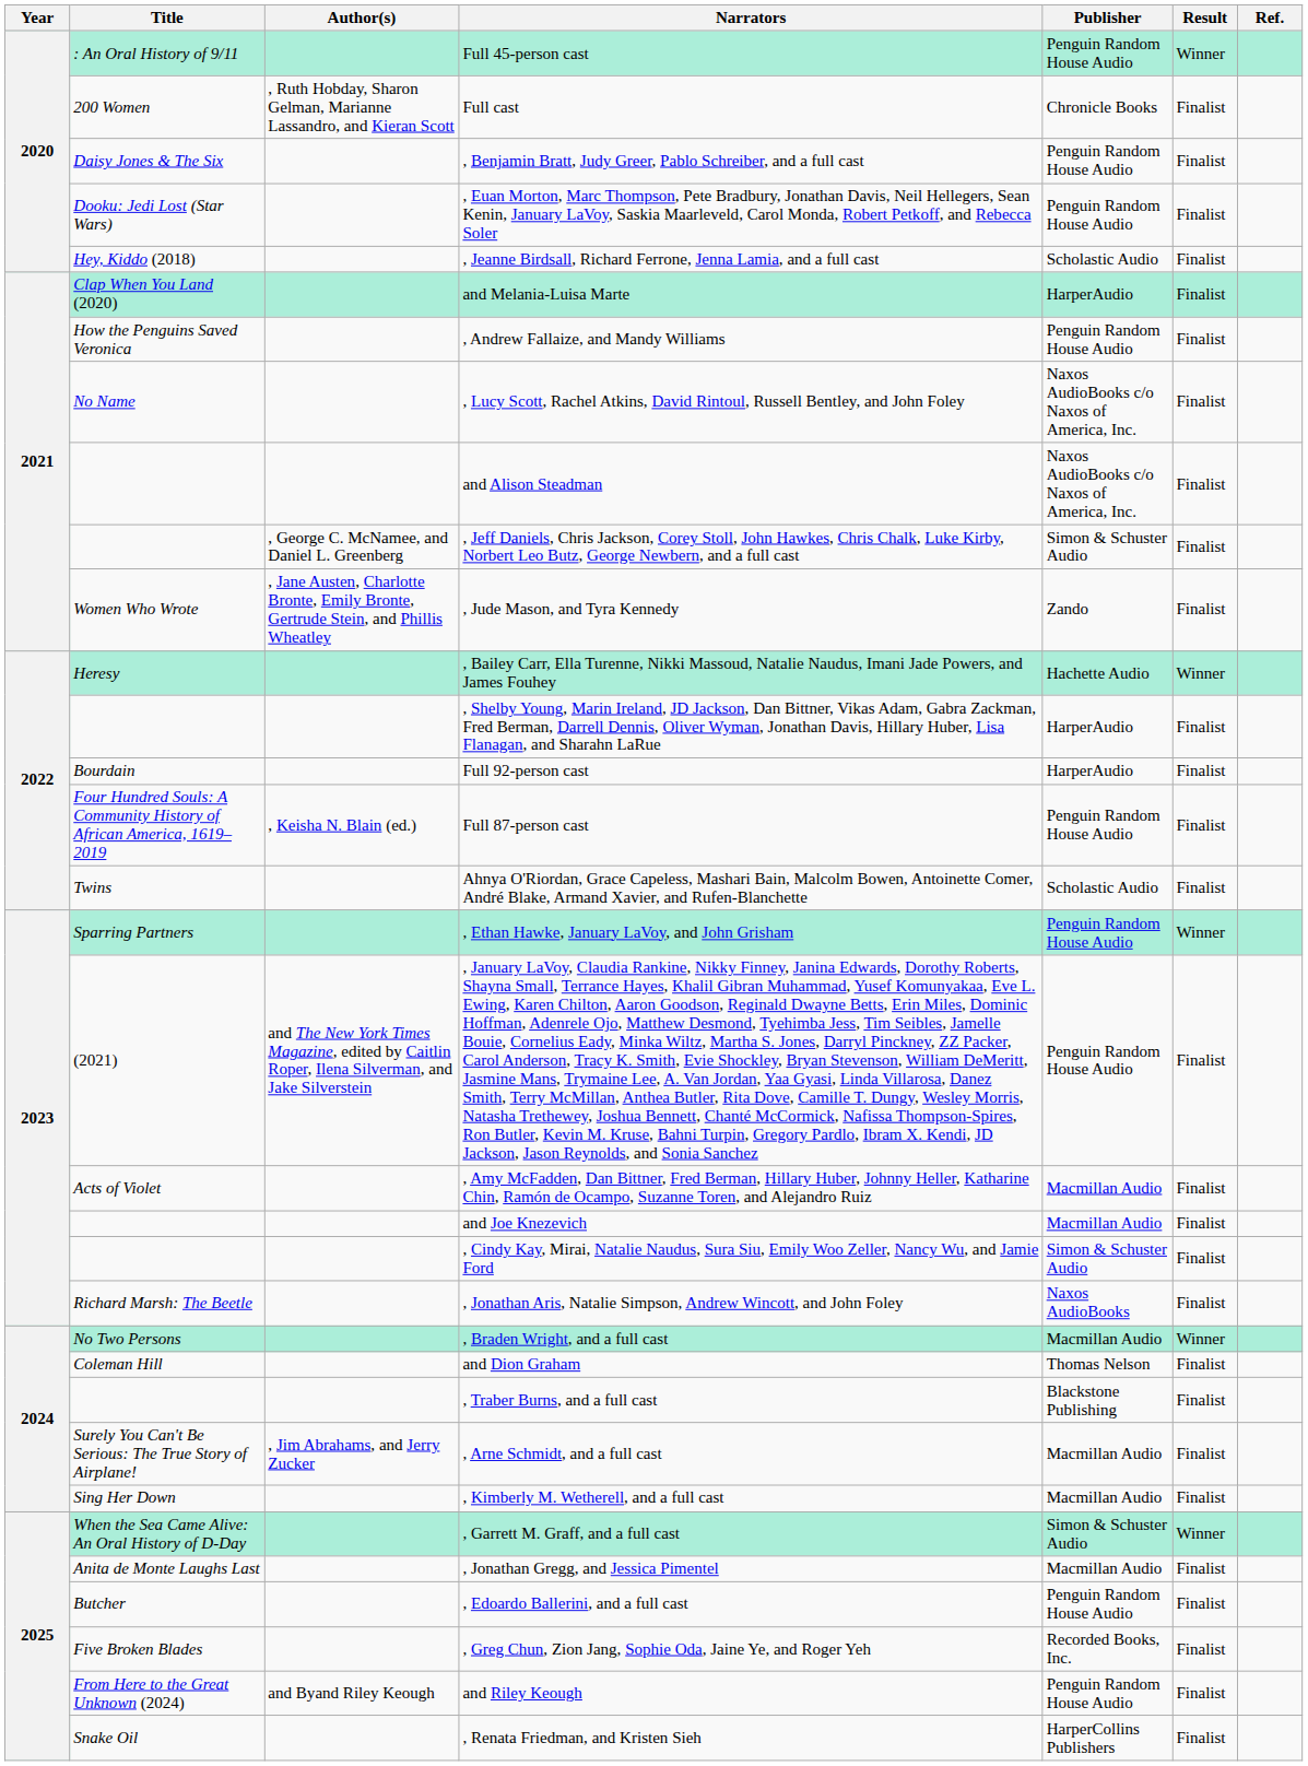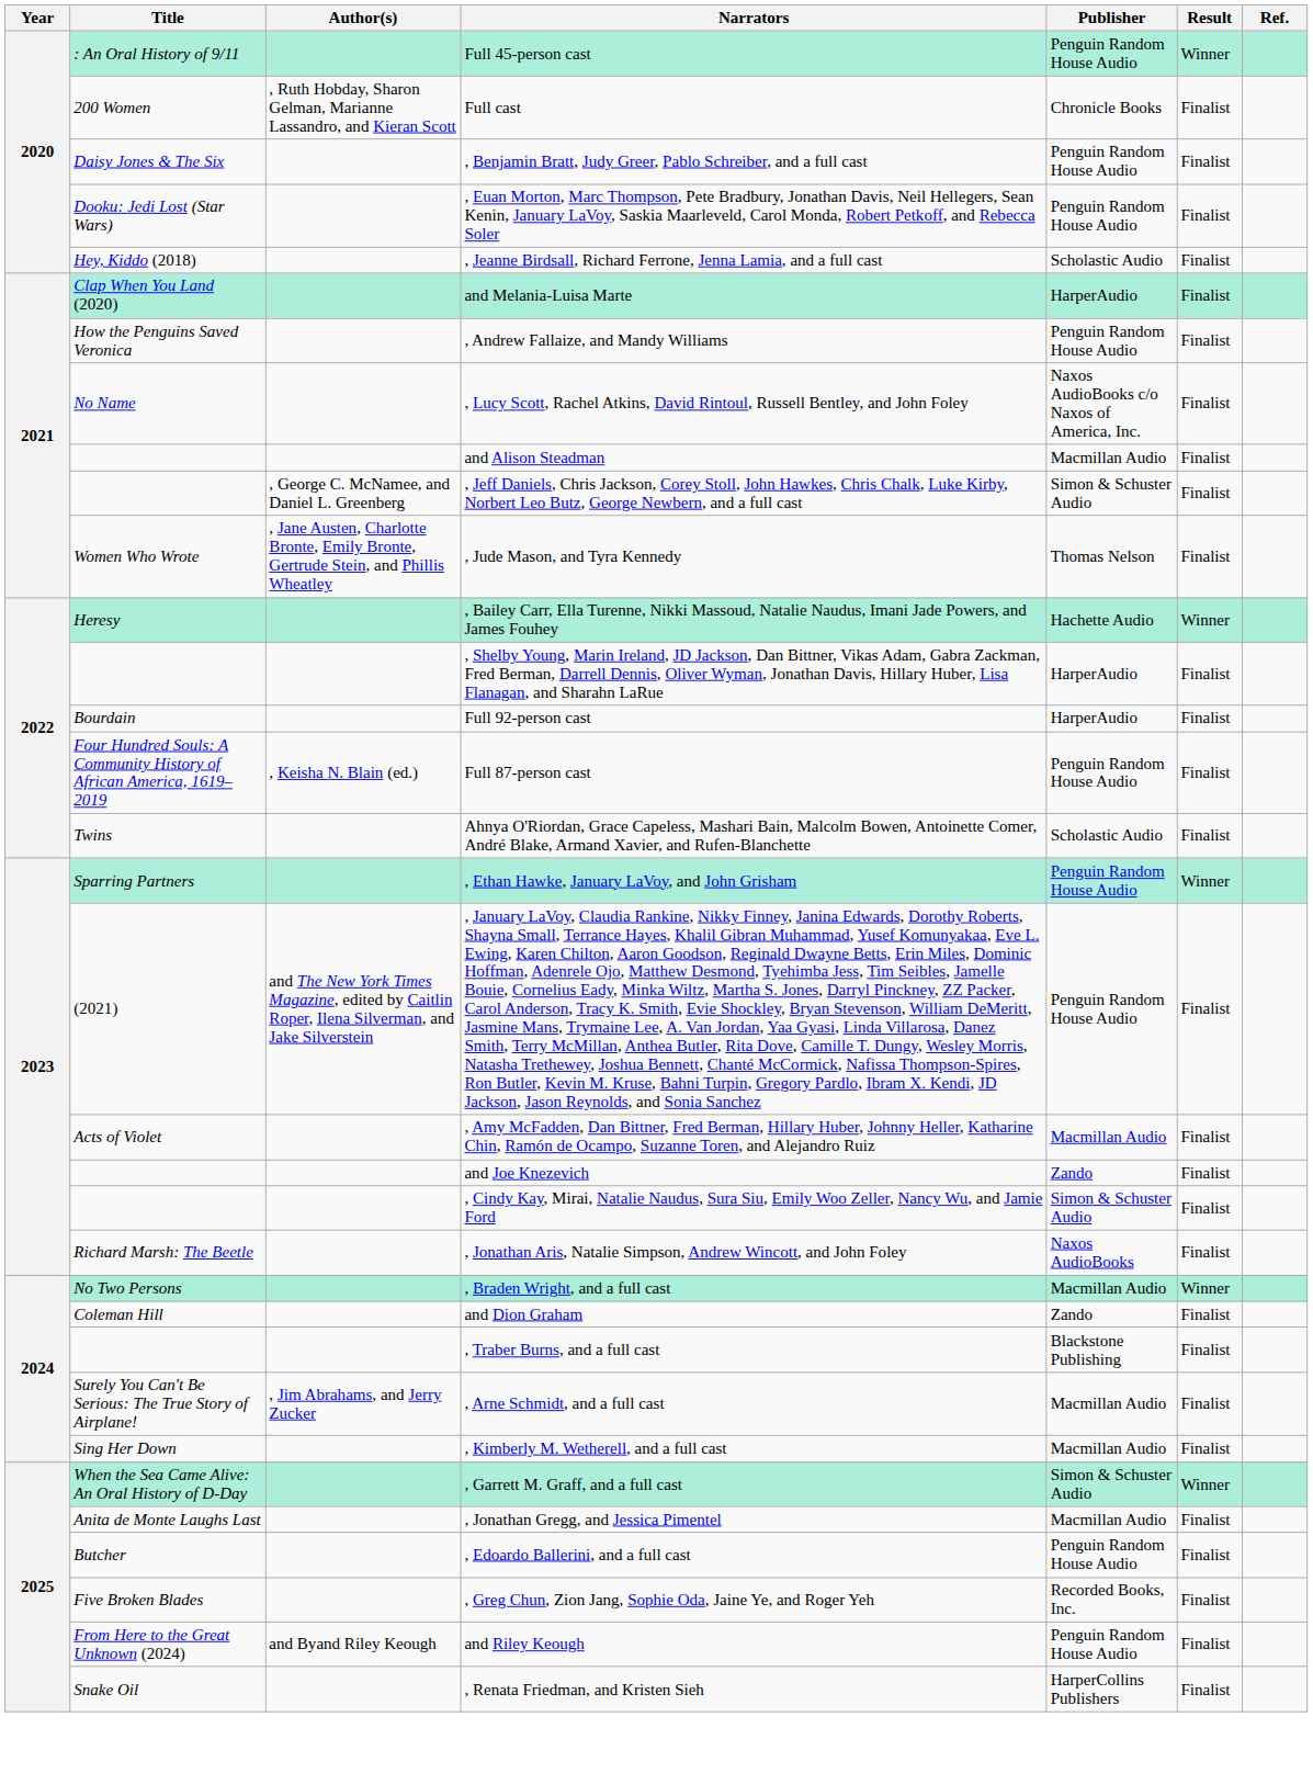and Alison Steadman | Publisher: Naxos AudioBooks c/o Naxos of America, Inc. -> Macmillan Audio
, Jude Mason, and Tyra Kennedy | Publisher: Zando -> Thomas Nelson
and Joe Knezevich | Publisher: Macmillan Audio -> Zando
and Dion Graham | Publisher: Thomas Nelson -> Zando
